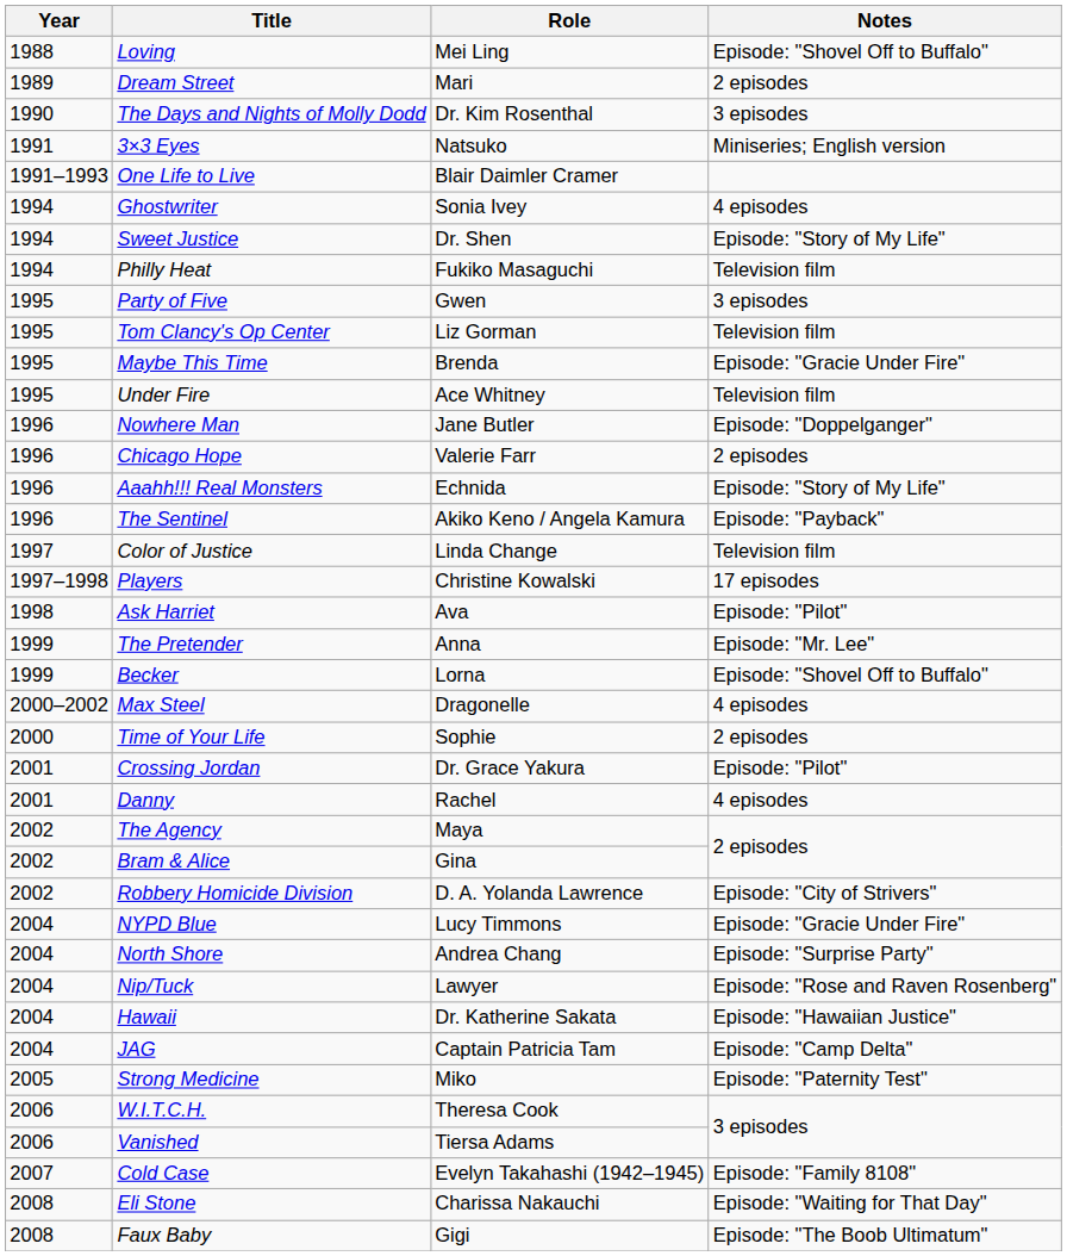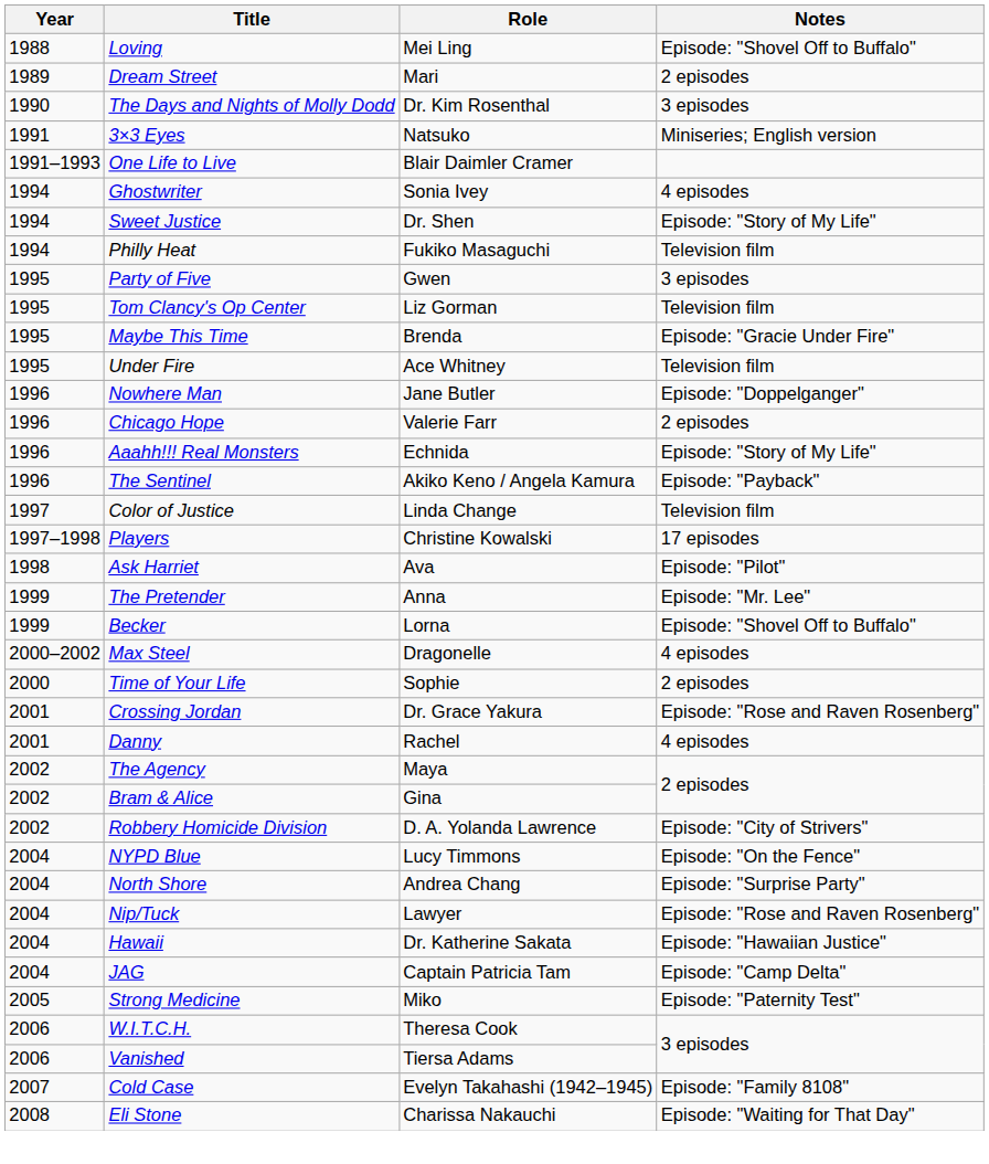Crossing Jordan | Notes: Episode: "Pilot" -> Episode: "Rose and Raven Rosenberg"
NYPD Blue | Notes: Episode: "Gracie Under Fire" -> Episode: "On the Fence"
- row: 2008 | Faux Baby | Gigi | Episode: "The Boob Ultimatum"
